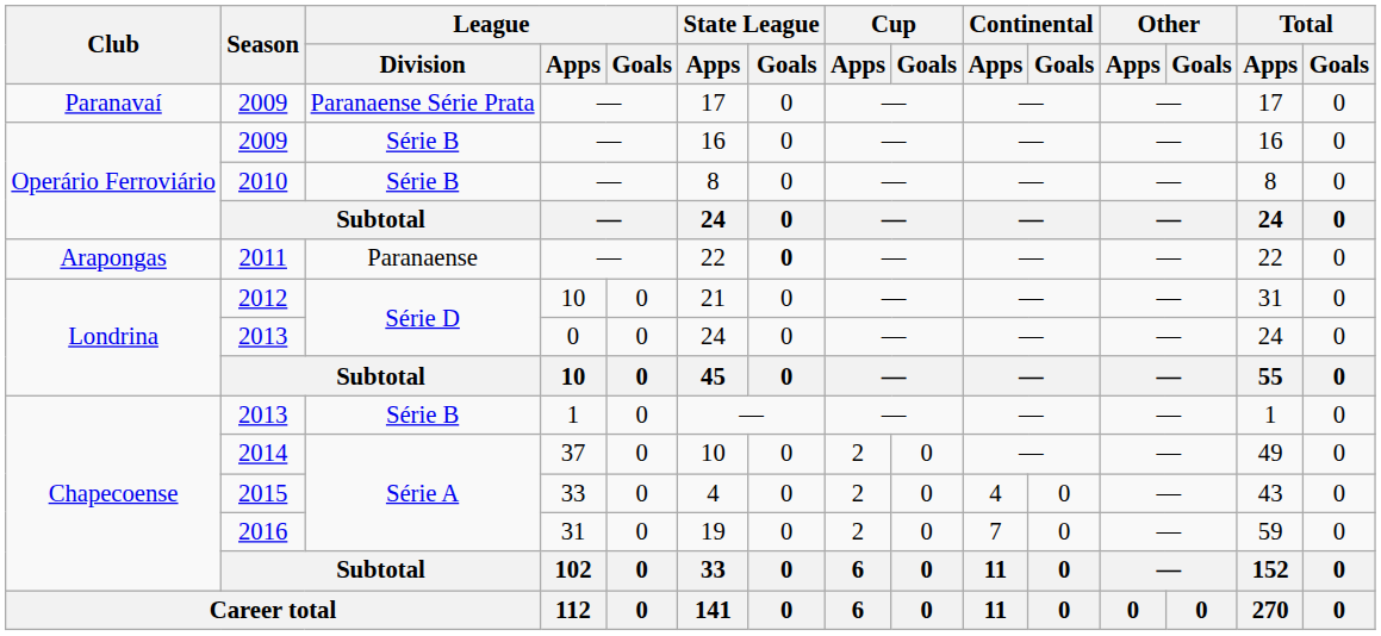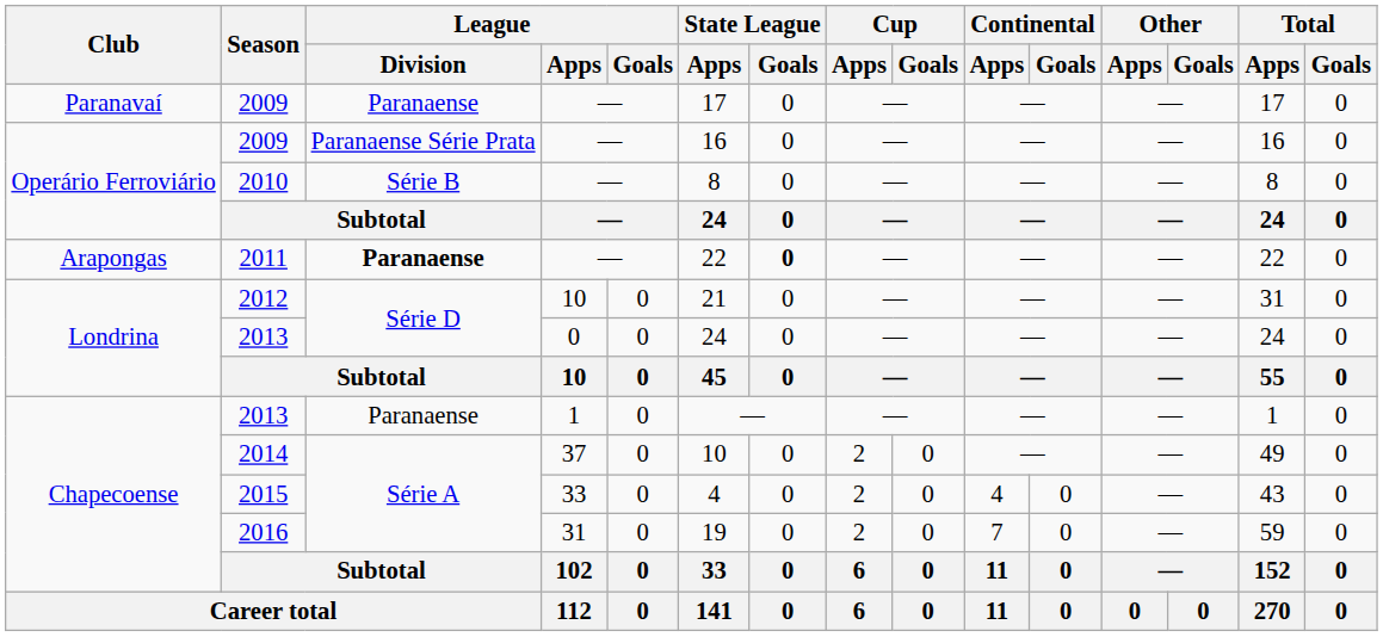Paranavaí / 2009 | League / Division: Paranaense Série Prata -> Paranaense
Operário Ferroviário / 2009 | League / Division: Série B -> Paranaense Série Prata
2011 | League / Division: normal -> bold
Chapecoense / 2013 | League / Division: Série B -> Paranaense
